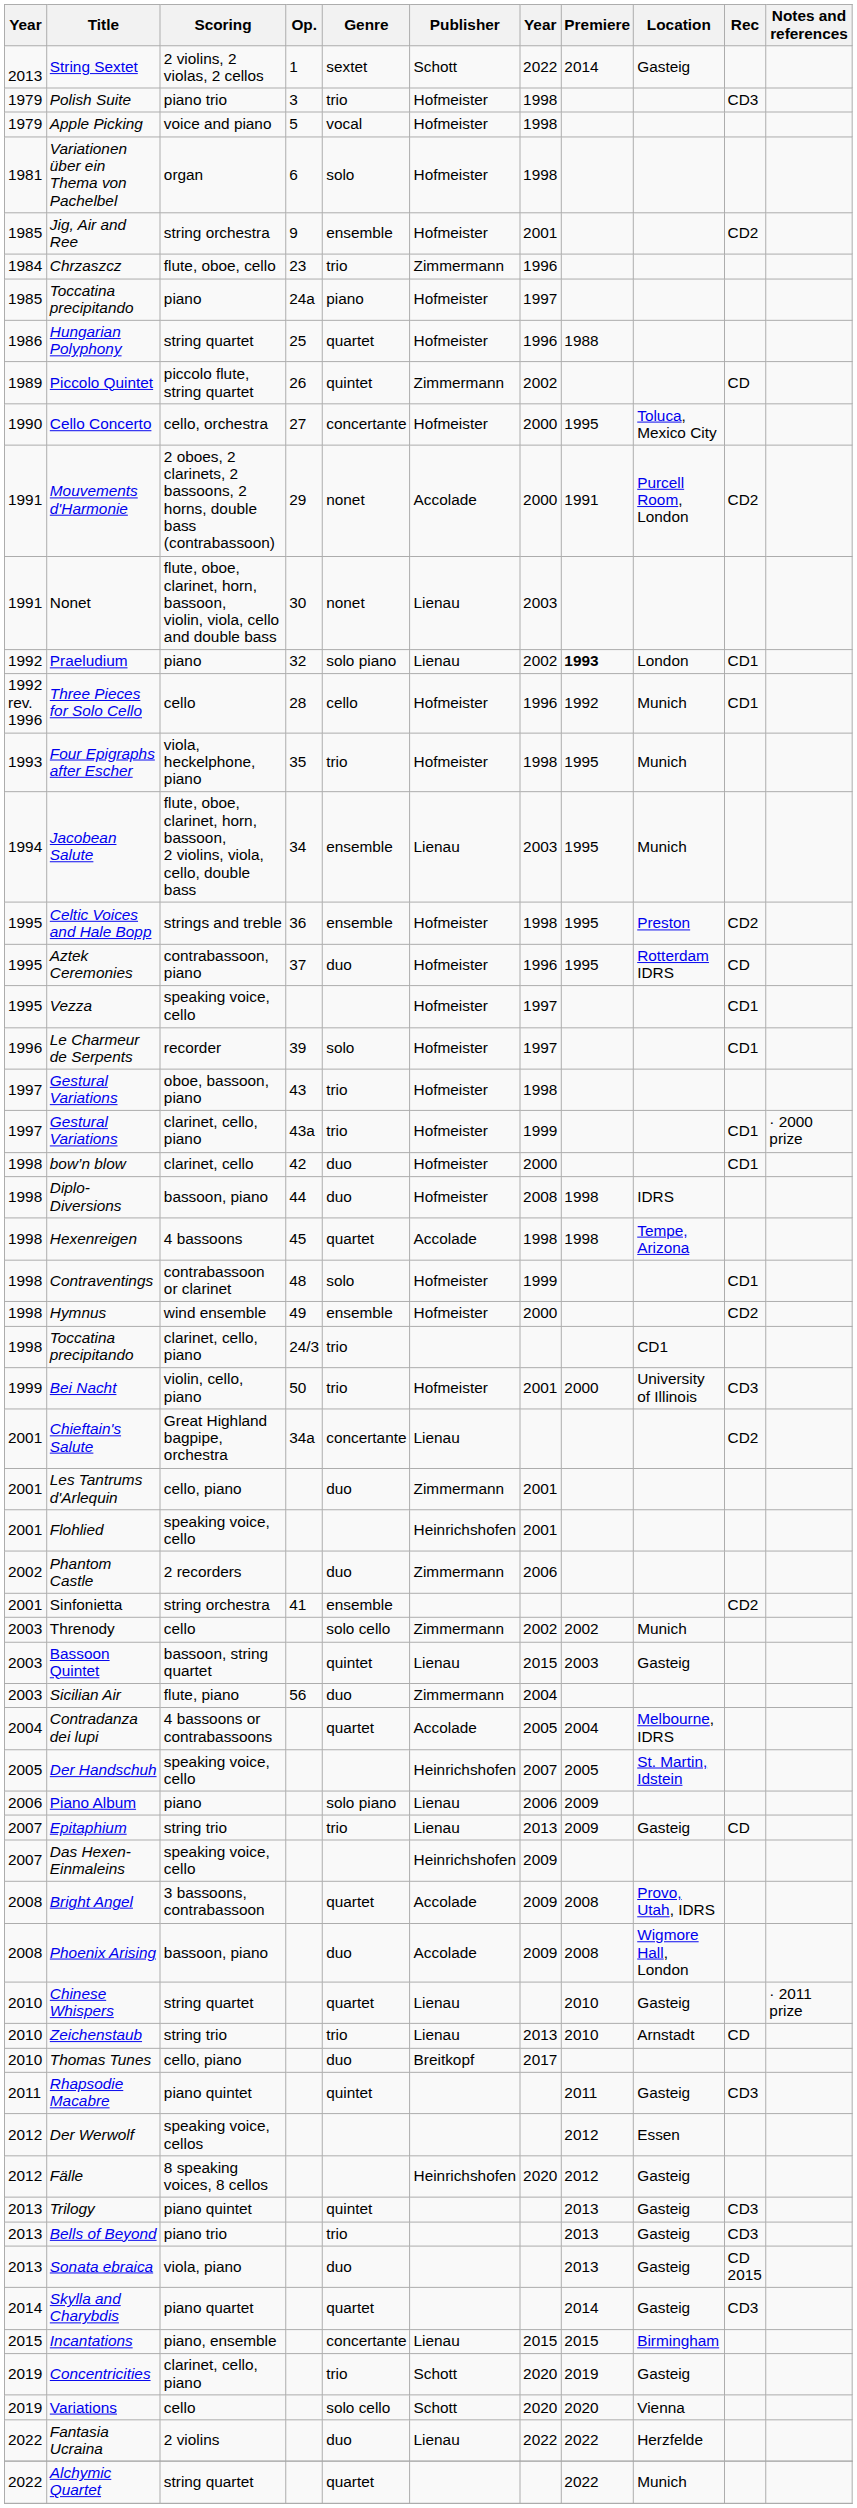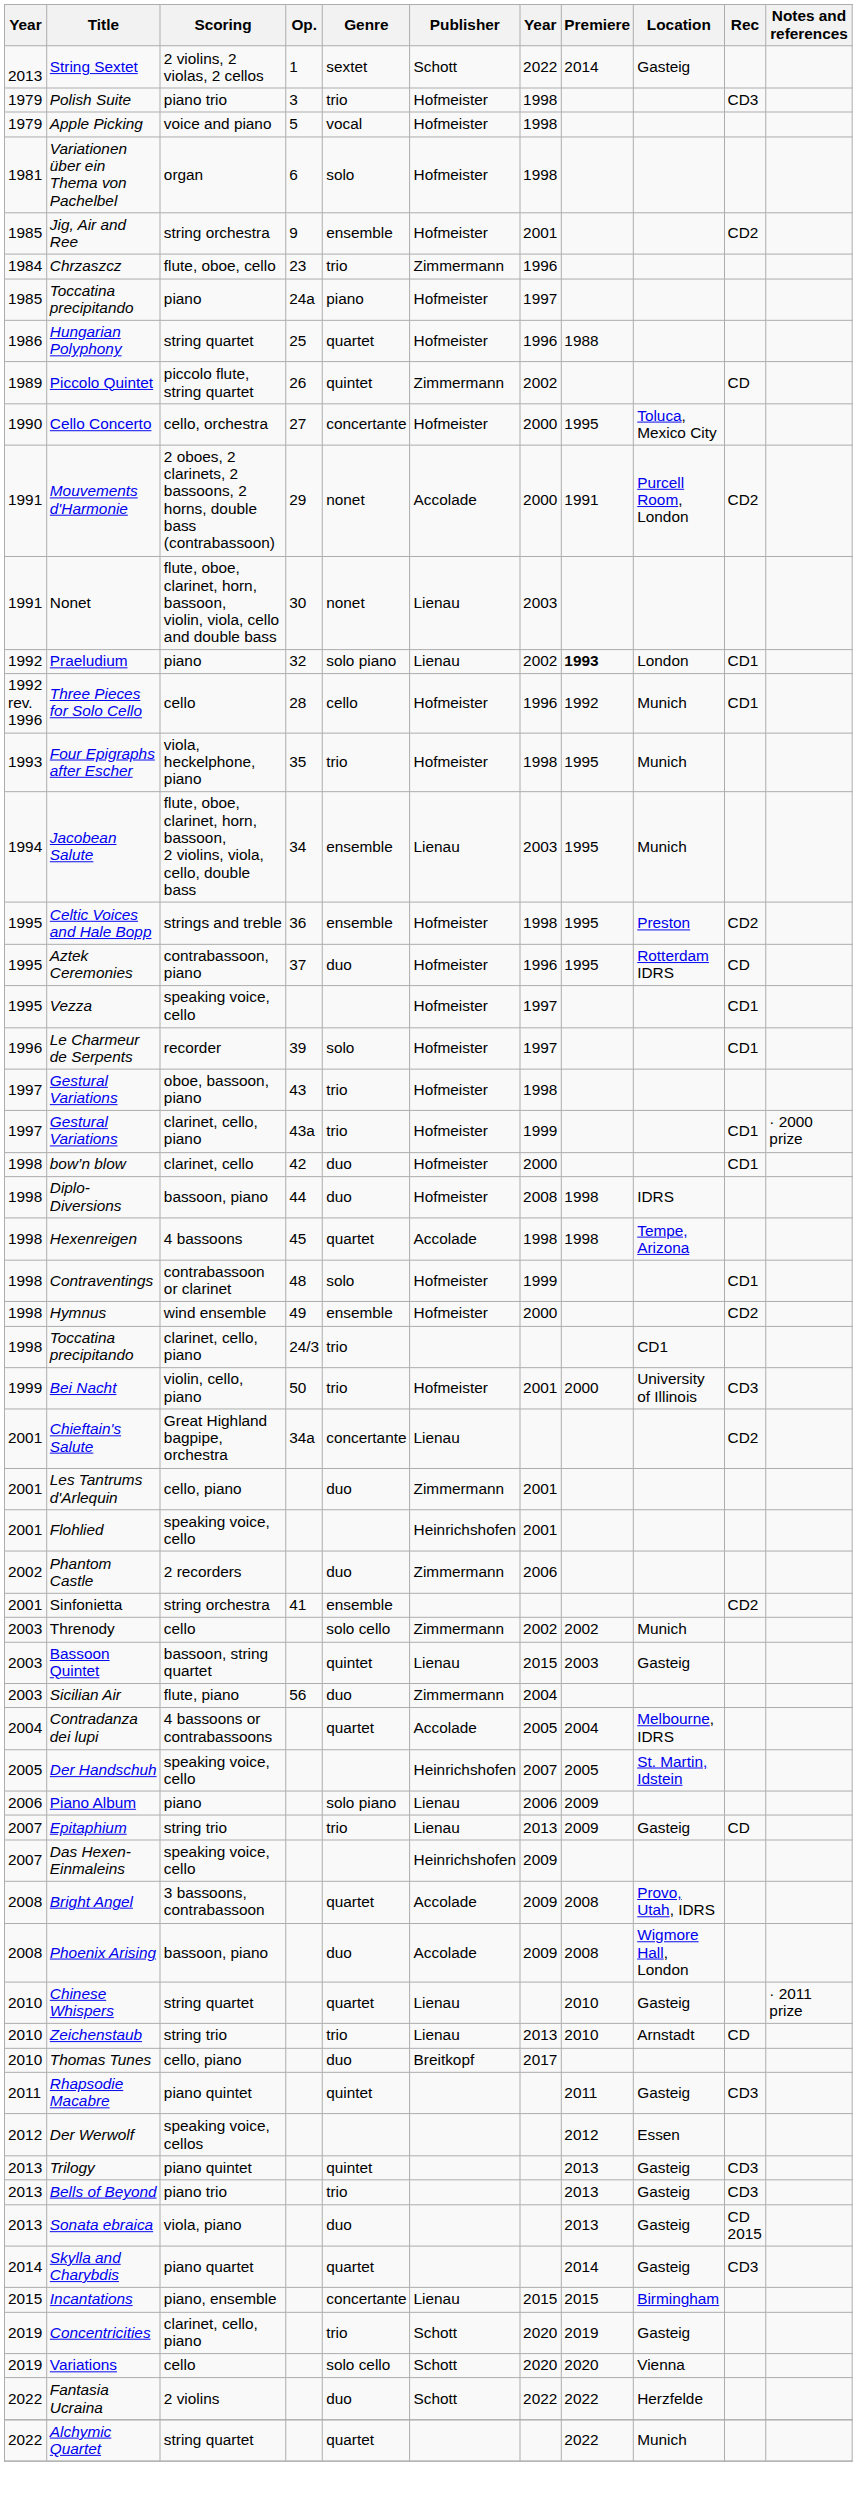- row: 2012 | Fälle | 8 speaking voices, 8 cellos | Heinrichshofen | 2020 | 2012 | Gasteig
Fantasia Ucraina | Publisher: Lienau -> Schott
